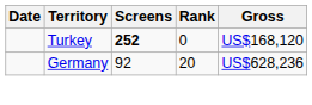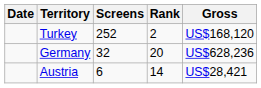Turkey | Screens: bold -> normal
Turkey | Rank: 0 -> 2
Germany | Screens: 92 -> 32
+ row: Austria | 6 | 14 | US$28,421
